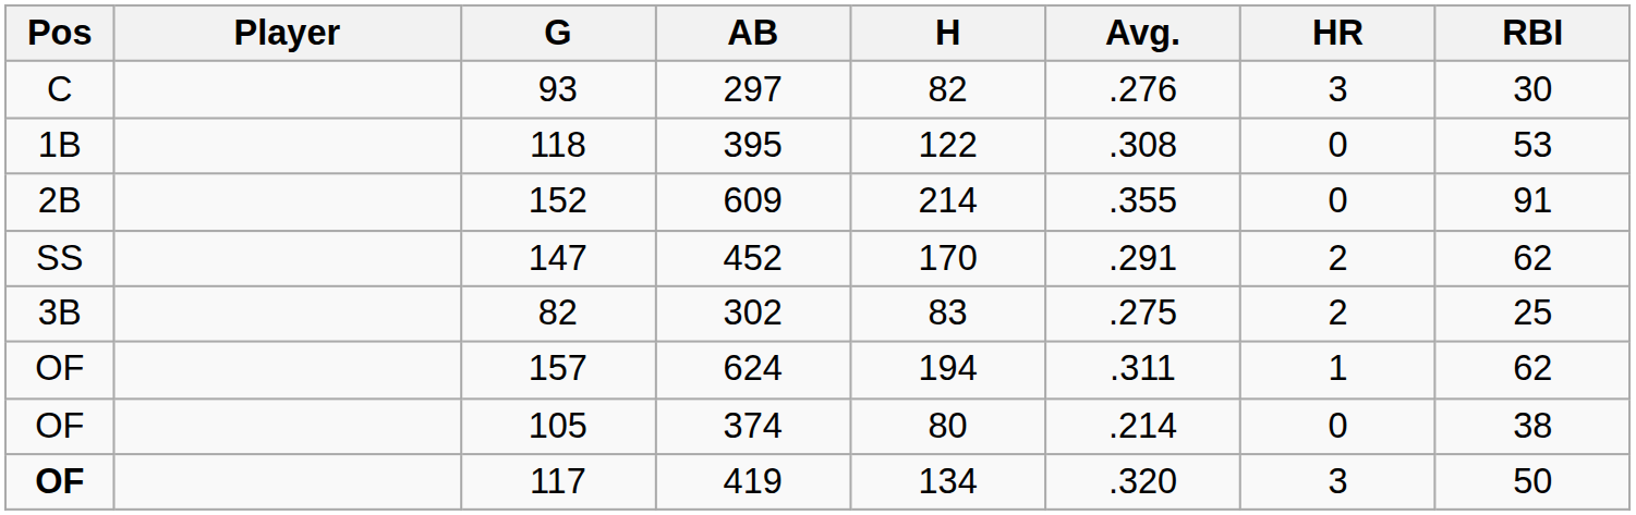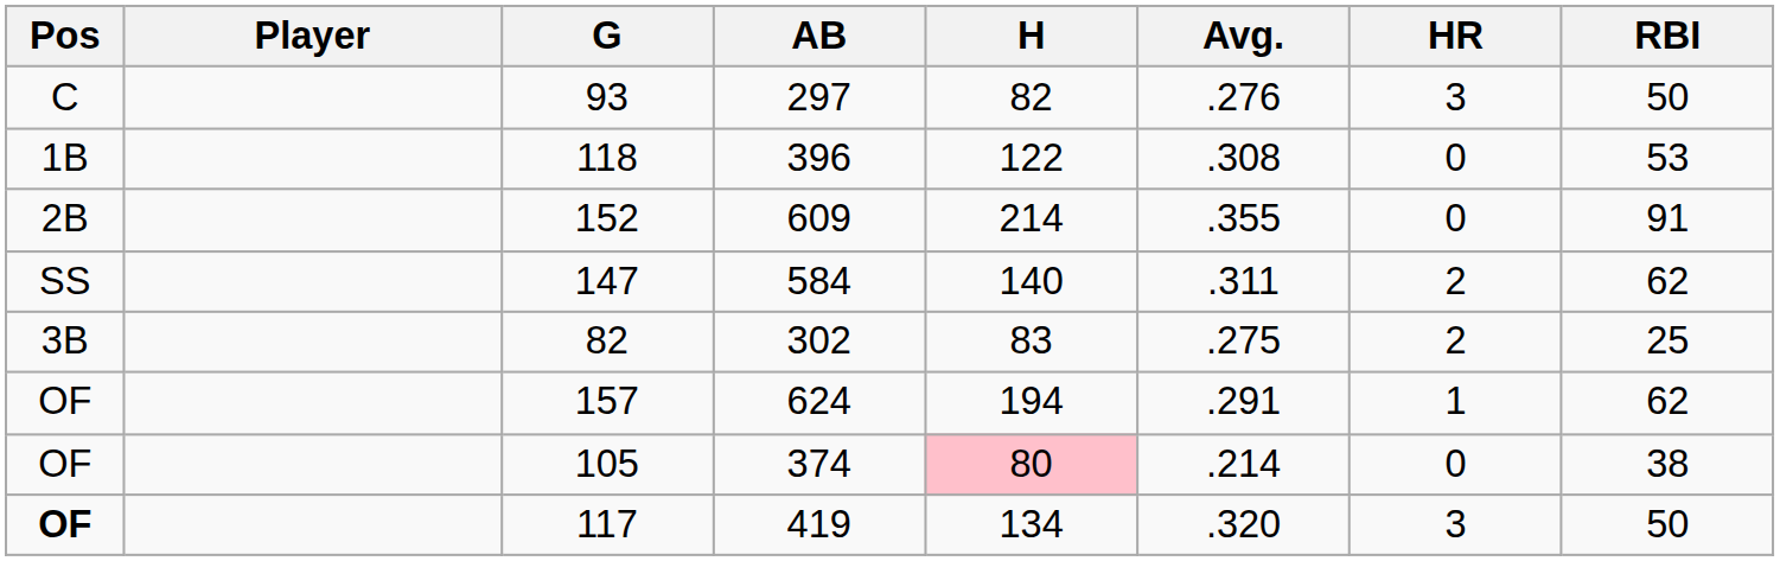93 | RBI: 30 -> 50
118 | AB: 395 -> 396
147 | AB: 452 -> 584
147 | H: 170 -> 140
147 | Avg.: .291 -> .311
157 | Avg.: .311 -> .291
105 | H: no background -> pink background
